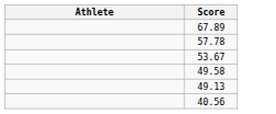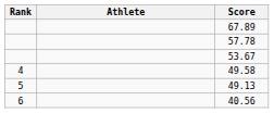+ column: Rank | 4 | 5 | 6
